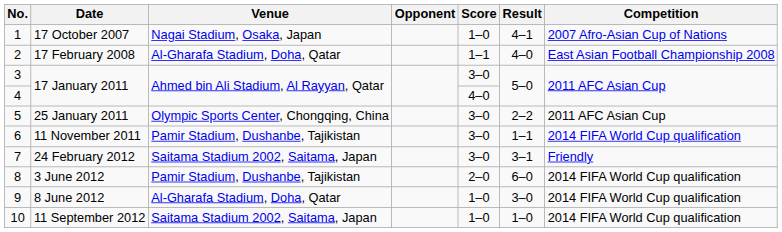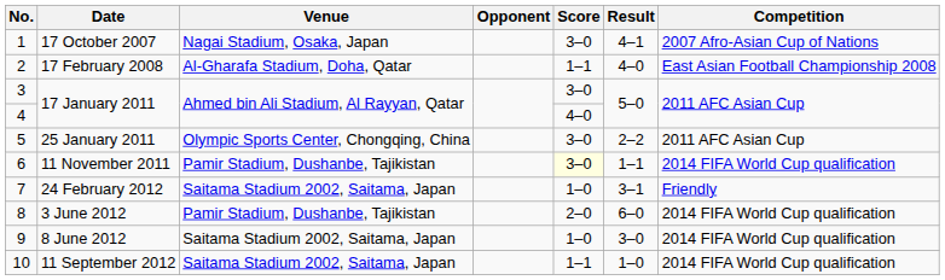17 October 2007 | Score: 1–0 -> 3–0
11 November 2011 | Score: no background -> lightyellow background
24 February 2012 | Score: 3–0 -> 1–0
8 June 2012 | Venue: Al-Gharafa Stadium, Doha, Qatar -> Saitama Stadium 2002, Saitama, Japan
11 September 2012 | Score: 1–0 -> 1–1
